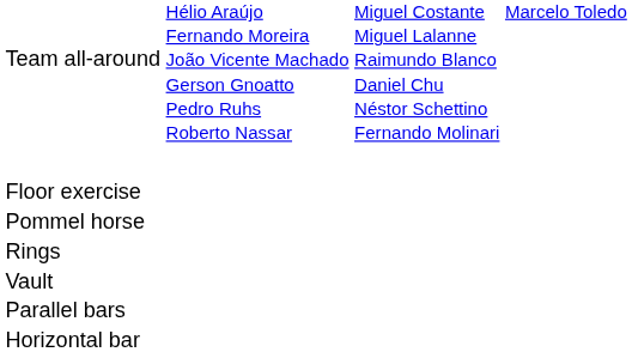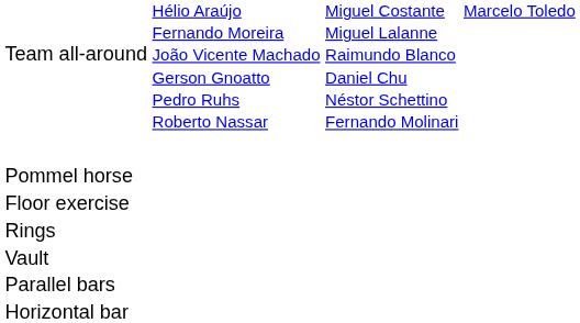rows swapped: Floor exercise <-> Pommel horse
